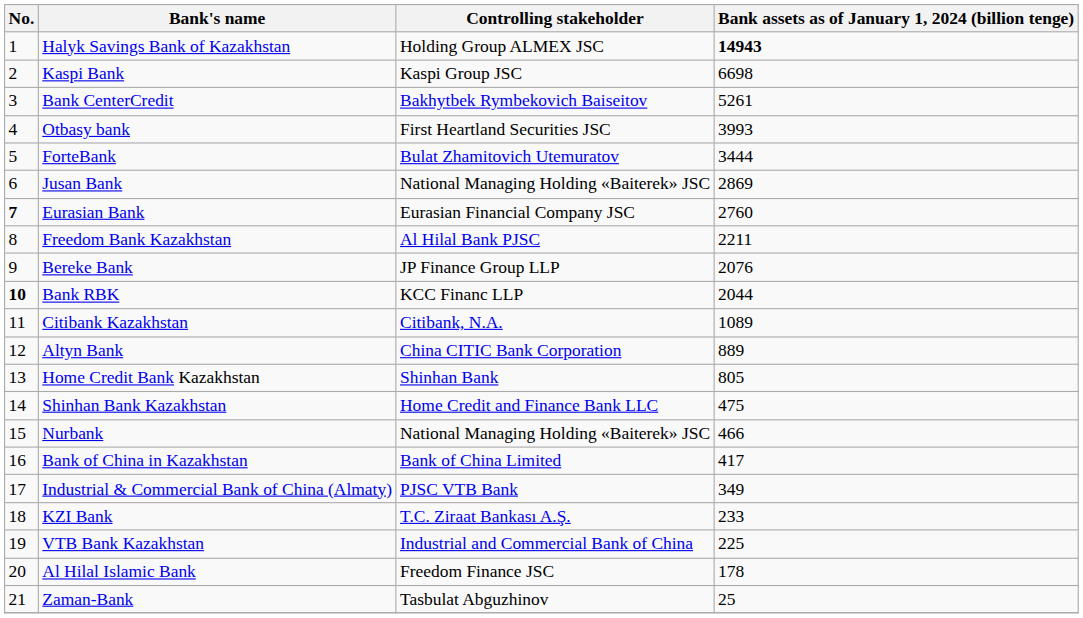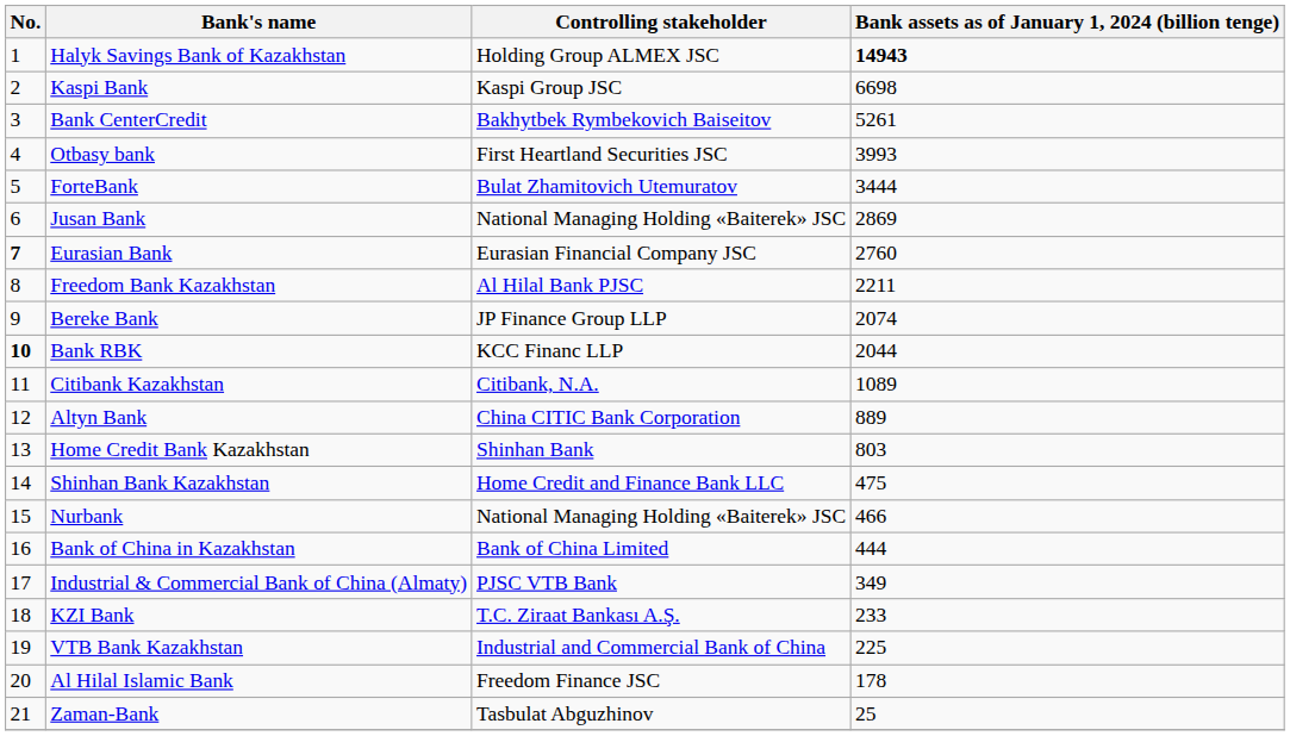Bereke Bank | Bank assets as of January 1, 2024 (billion tenge): 2076 -> 2074
Home Credit Bank Kazakhstan | Bank assets as of January 1, 2024 (billion tenge): 805 -> 803
Bank of China in Kazakhstan | Bank assets as of January 1, 2024 (billion tenge): 417 -> 444
